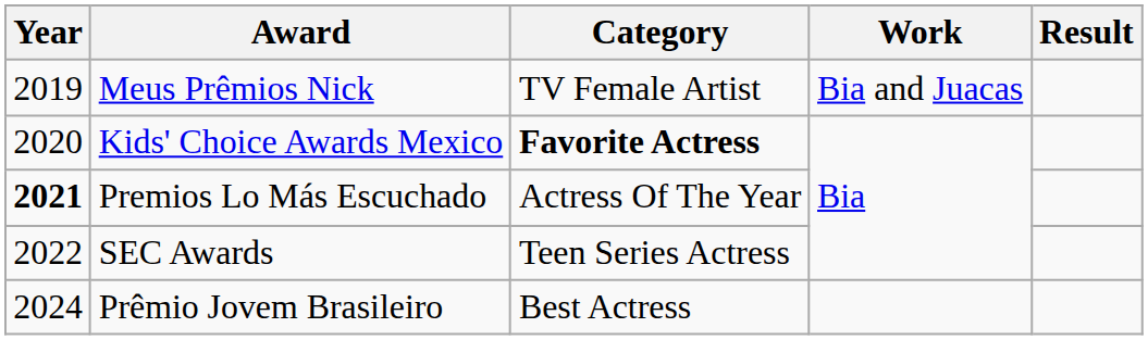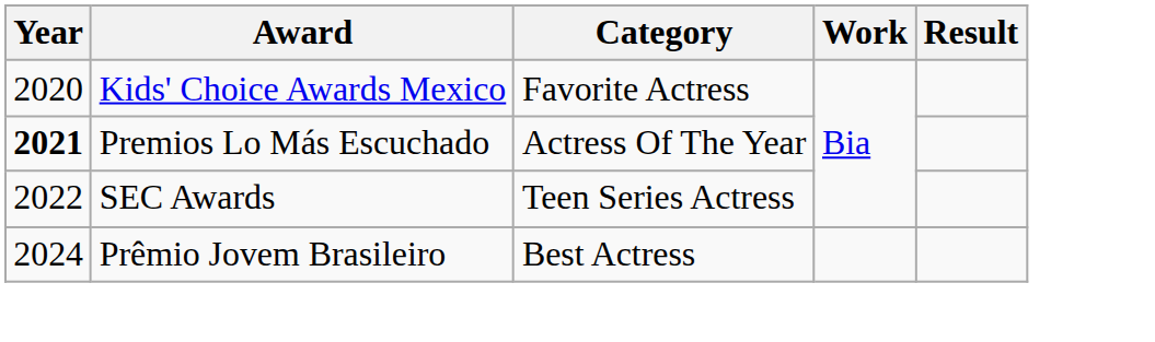- row: 2019 | Meus Prêmios Nick | TV Female Artist | Bia and Juacas
Kids' Choice Awards Mexico | Category: bold -> normal
